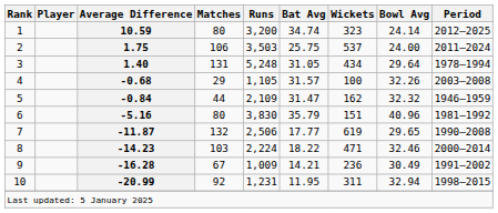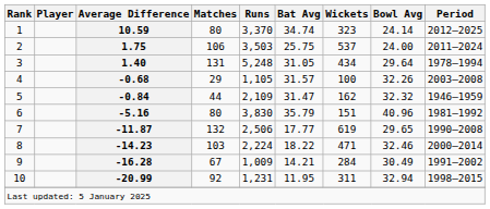10.59 | Runs: 3,200 -> 3,370
-16.28 | Wickets: 236 -> 284
